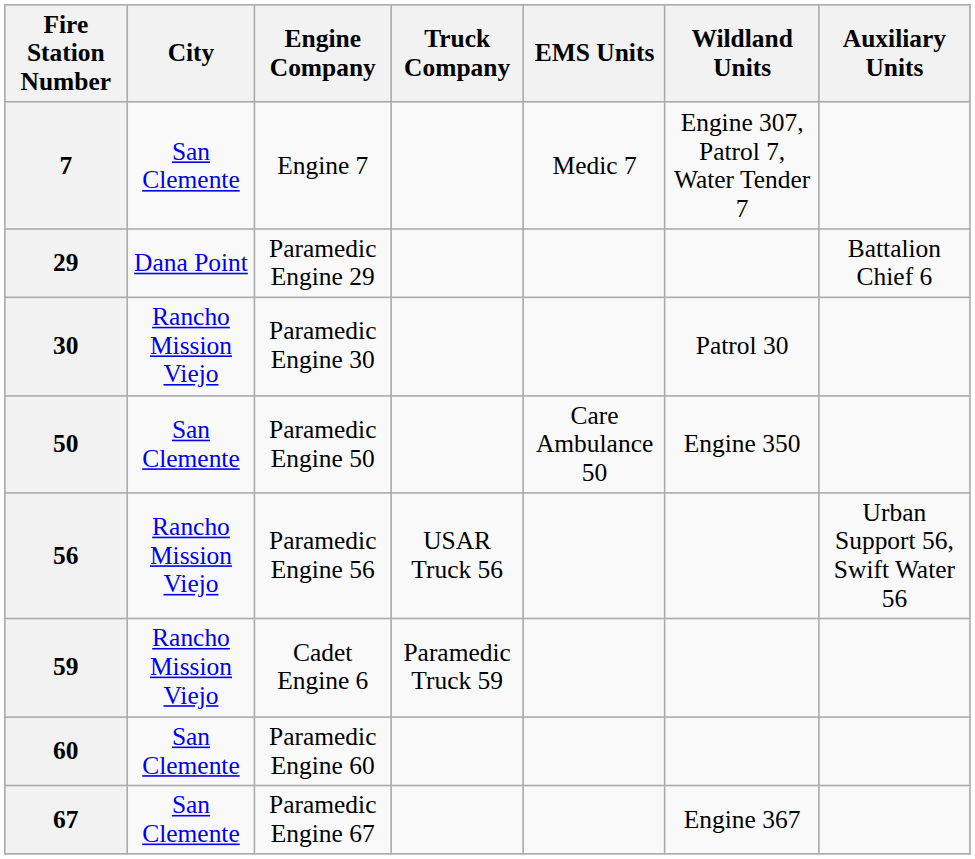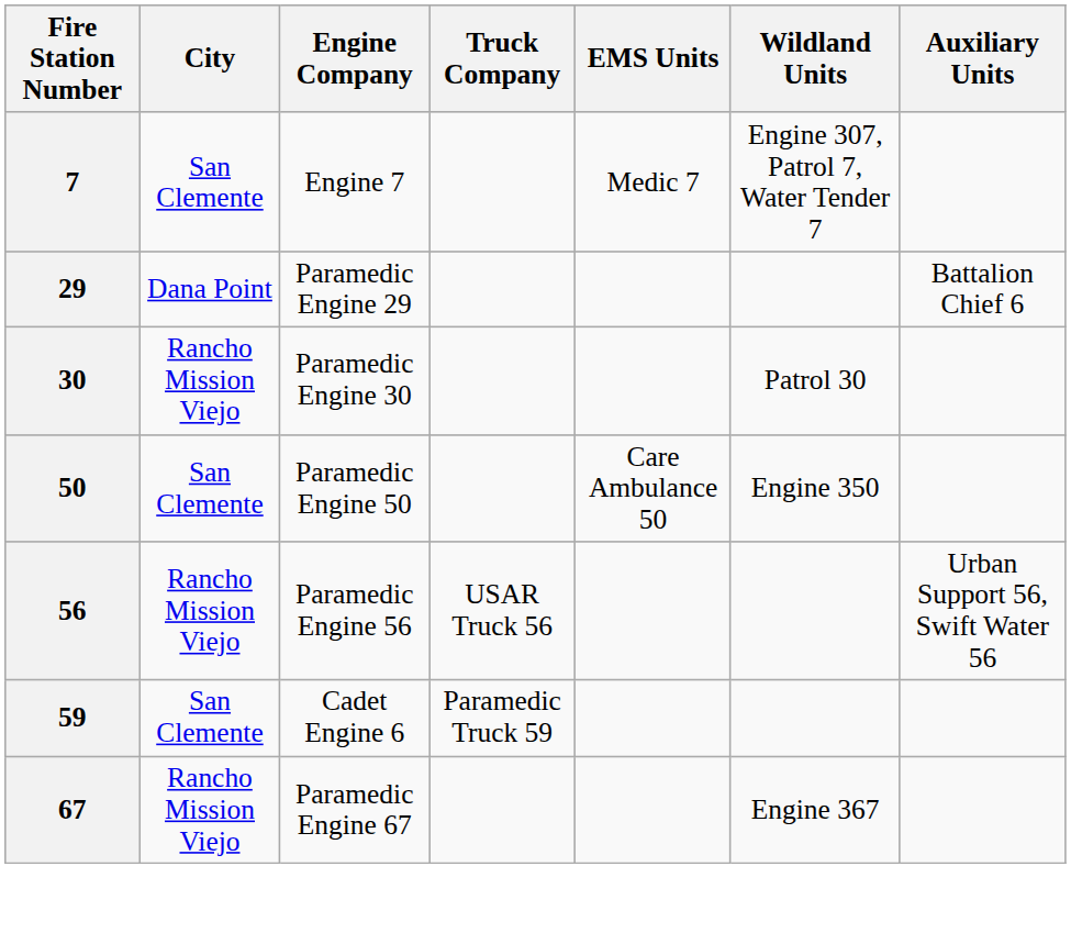59 | City: Rancho Mission Viejo -> San Clemente
- row: 60 | San Clemente | Paramedic Engine 60
67 | City: San Clemente -> Rancho Mission Viejo
